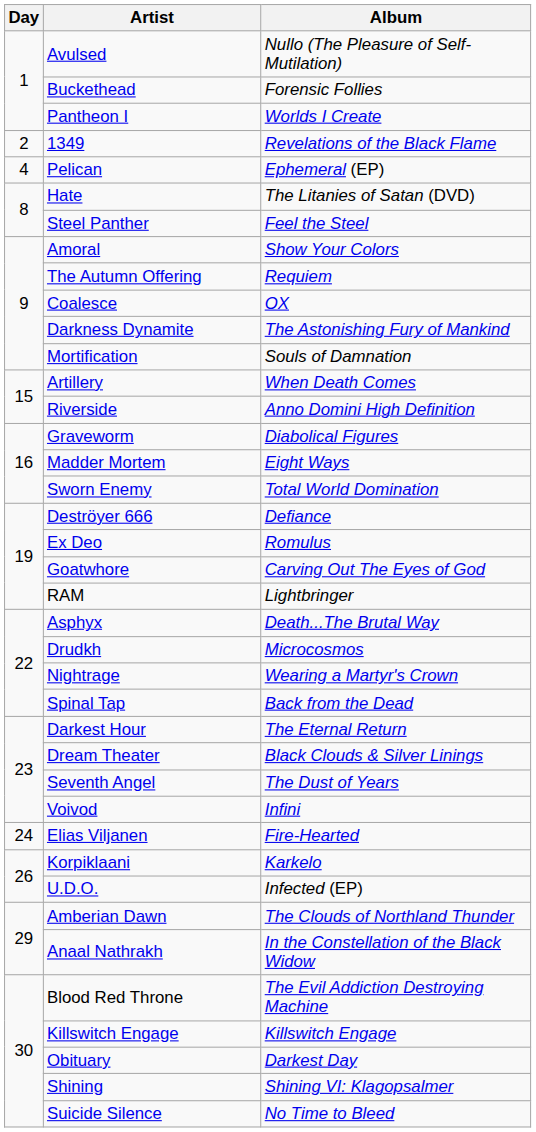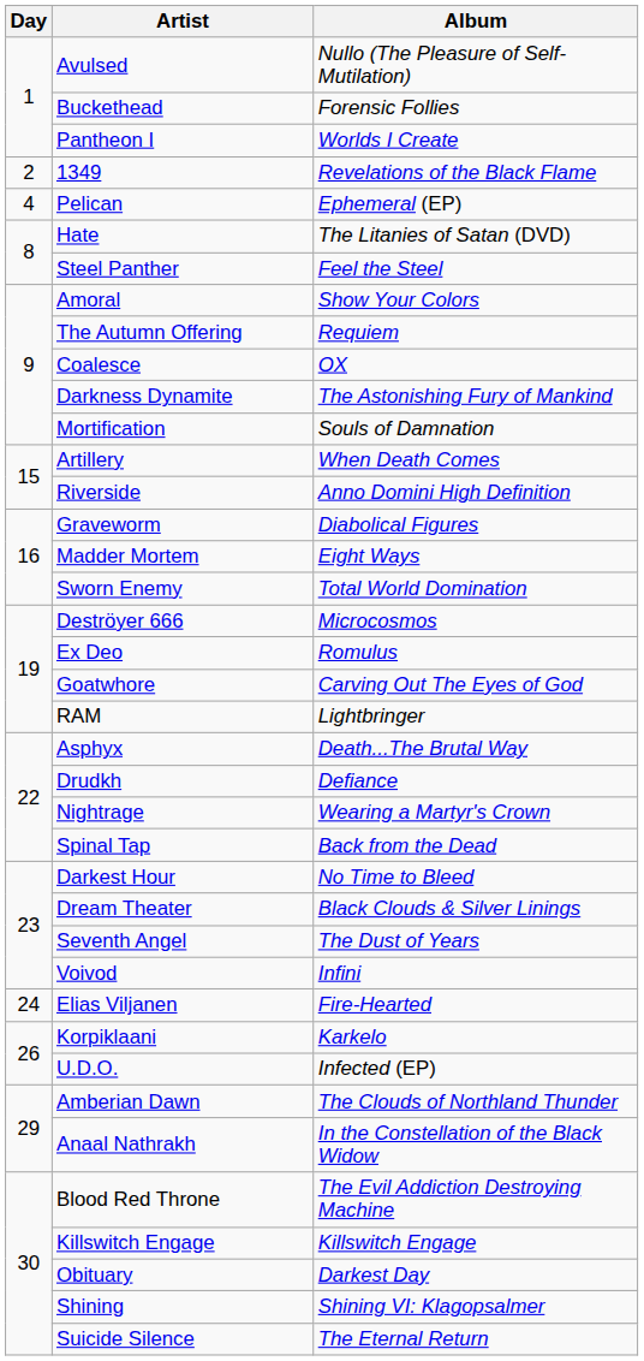Deströyer 666 | Album: Defiance -> Microcosmos
Drudkh | Album: Microcosmos -> Defiance
Darkest Hour | Album: The Eternal Return -> No Time to Bleed
Suicide Silence | Album: No Time to Bleed -> The Eternal Return
